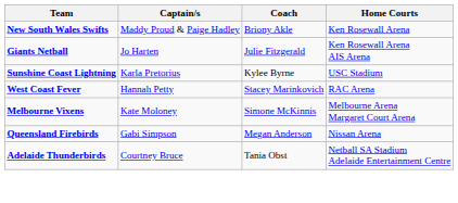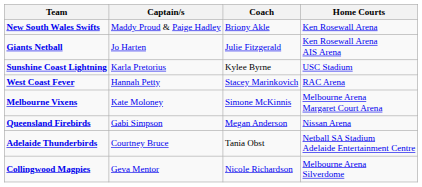+ row: Collingwood Magpies | Geva Mentor | Nicole Richardson | Melbourne Arena Silverdome
